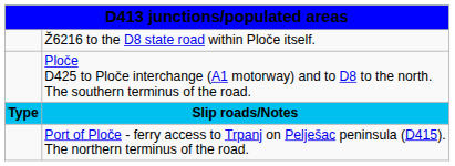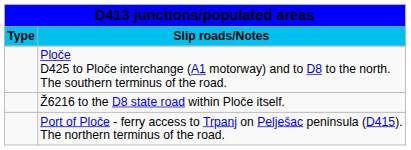rows swapped: Slip roads/Notes <-> Ž6216 to the D8 state road within Ploče itself.
